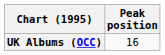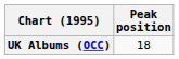UK Albums (OCC) | Peak position: 16 -> 18
